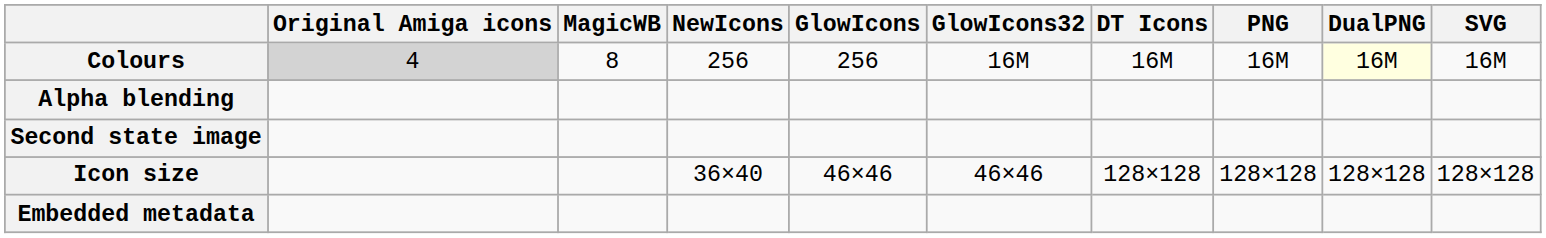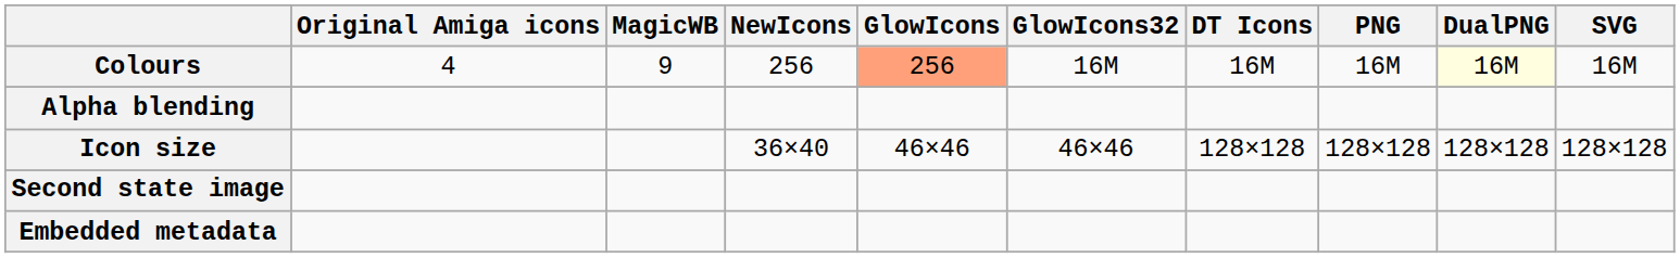Colours | Original Amiga icons: lightgrey background -> no background
Colours | MagicWB: 8 -> 9
Colours | GlowIcons: no background -> lightsalmon background
rows swapped: Icon size <-> Second state image
